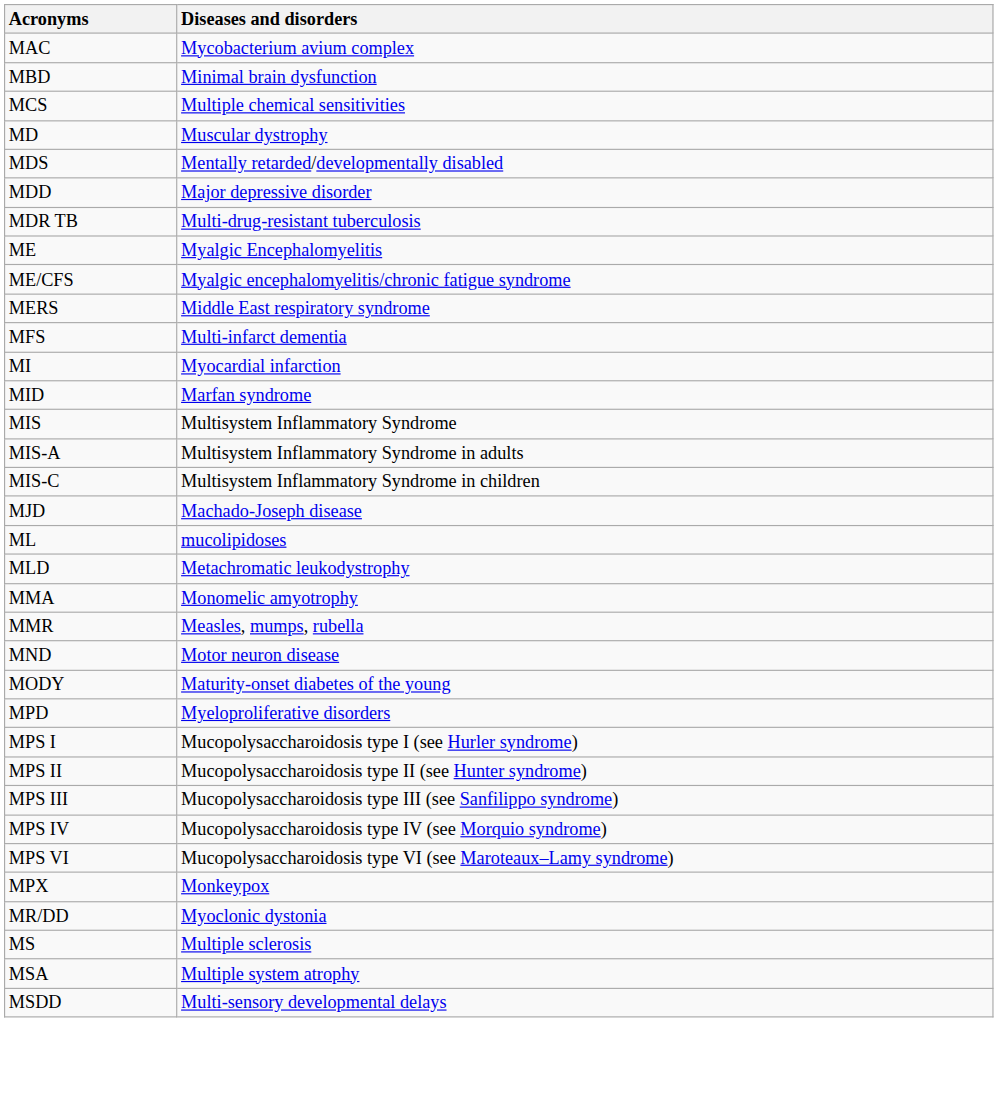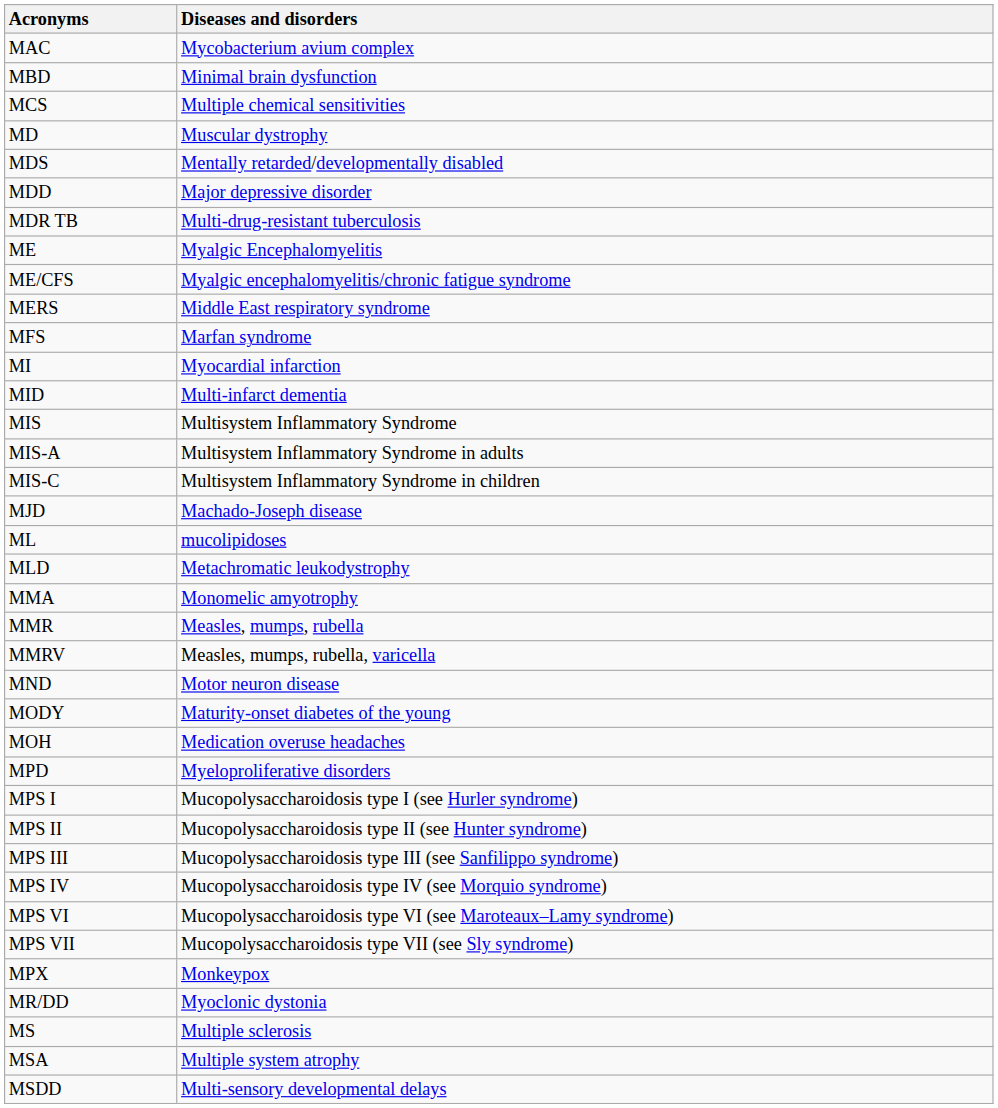MFS | Diseases and disorders: Multi-infarct dementia -> Marfan syndrome
MID | Diseases and disorders: Marfan syndrome -> Multi-infarct dementia
+ row: MMRV | Measles, mumps, rubella, varicella
+ row: MOH | Medication overuse headaches
+ row: MPS VII | Mucopolysaccharoidosis type VII (see Sly syndrome)
